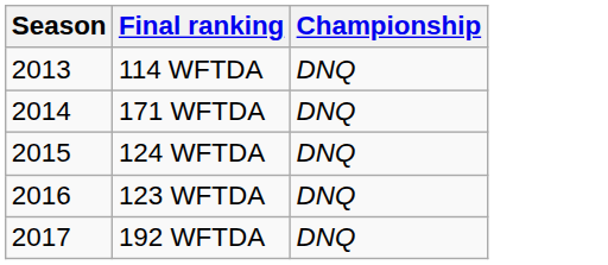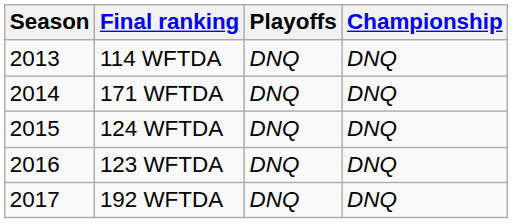+ column: Playoffs | DNQ | DNQ | DNQ | DNQ | DNQ
